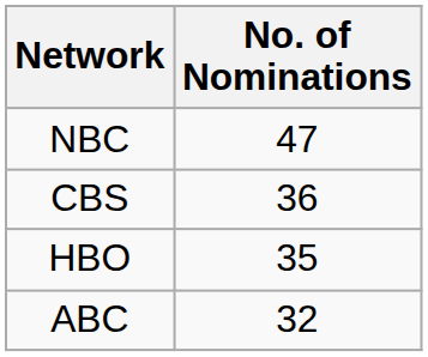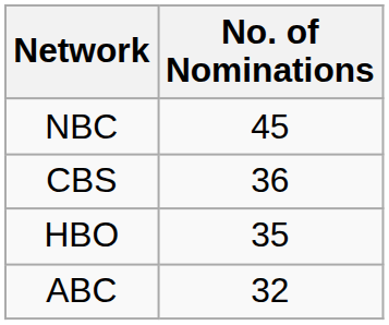NBC | No. of Nominations: 47 -> 45
